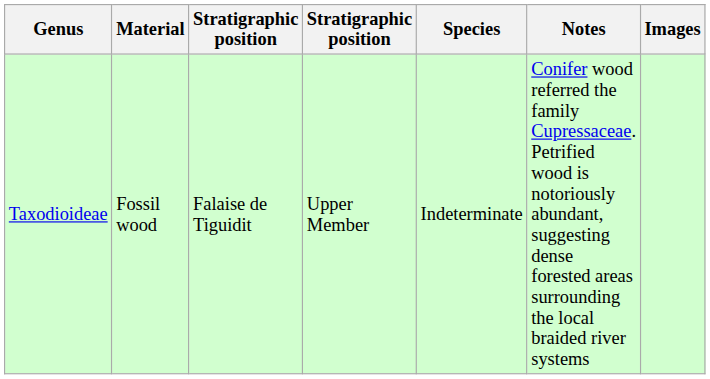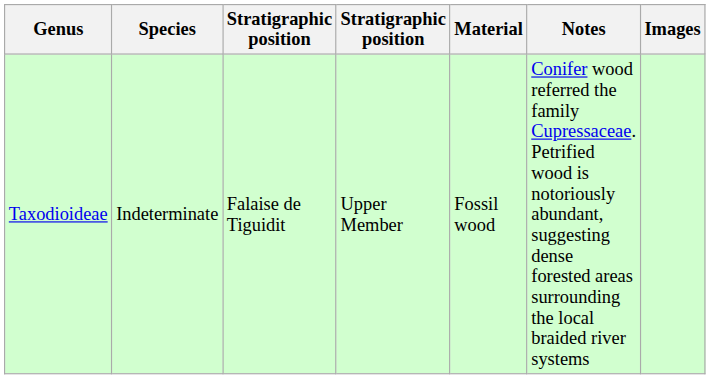columns swapped: Species <-> Material
